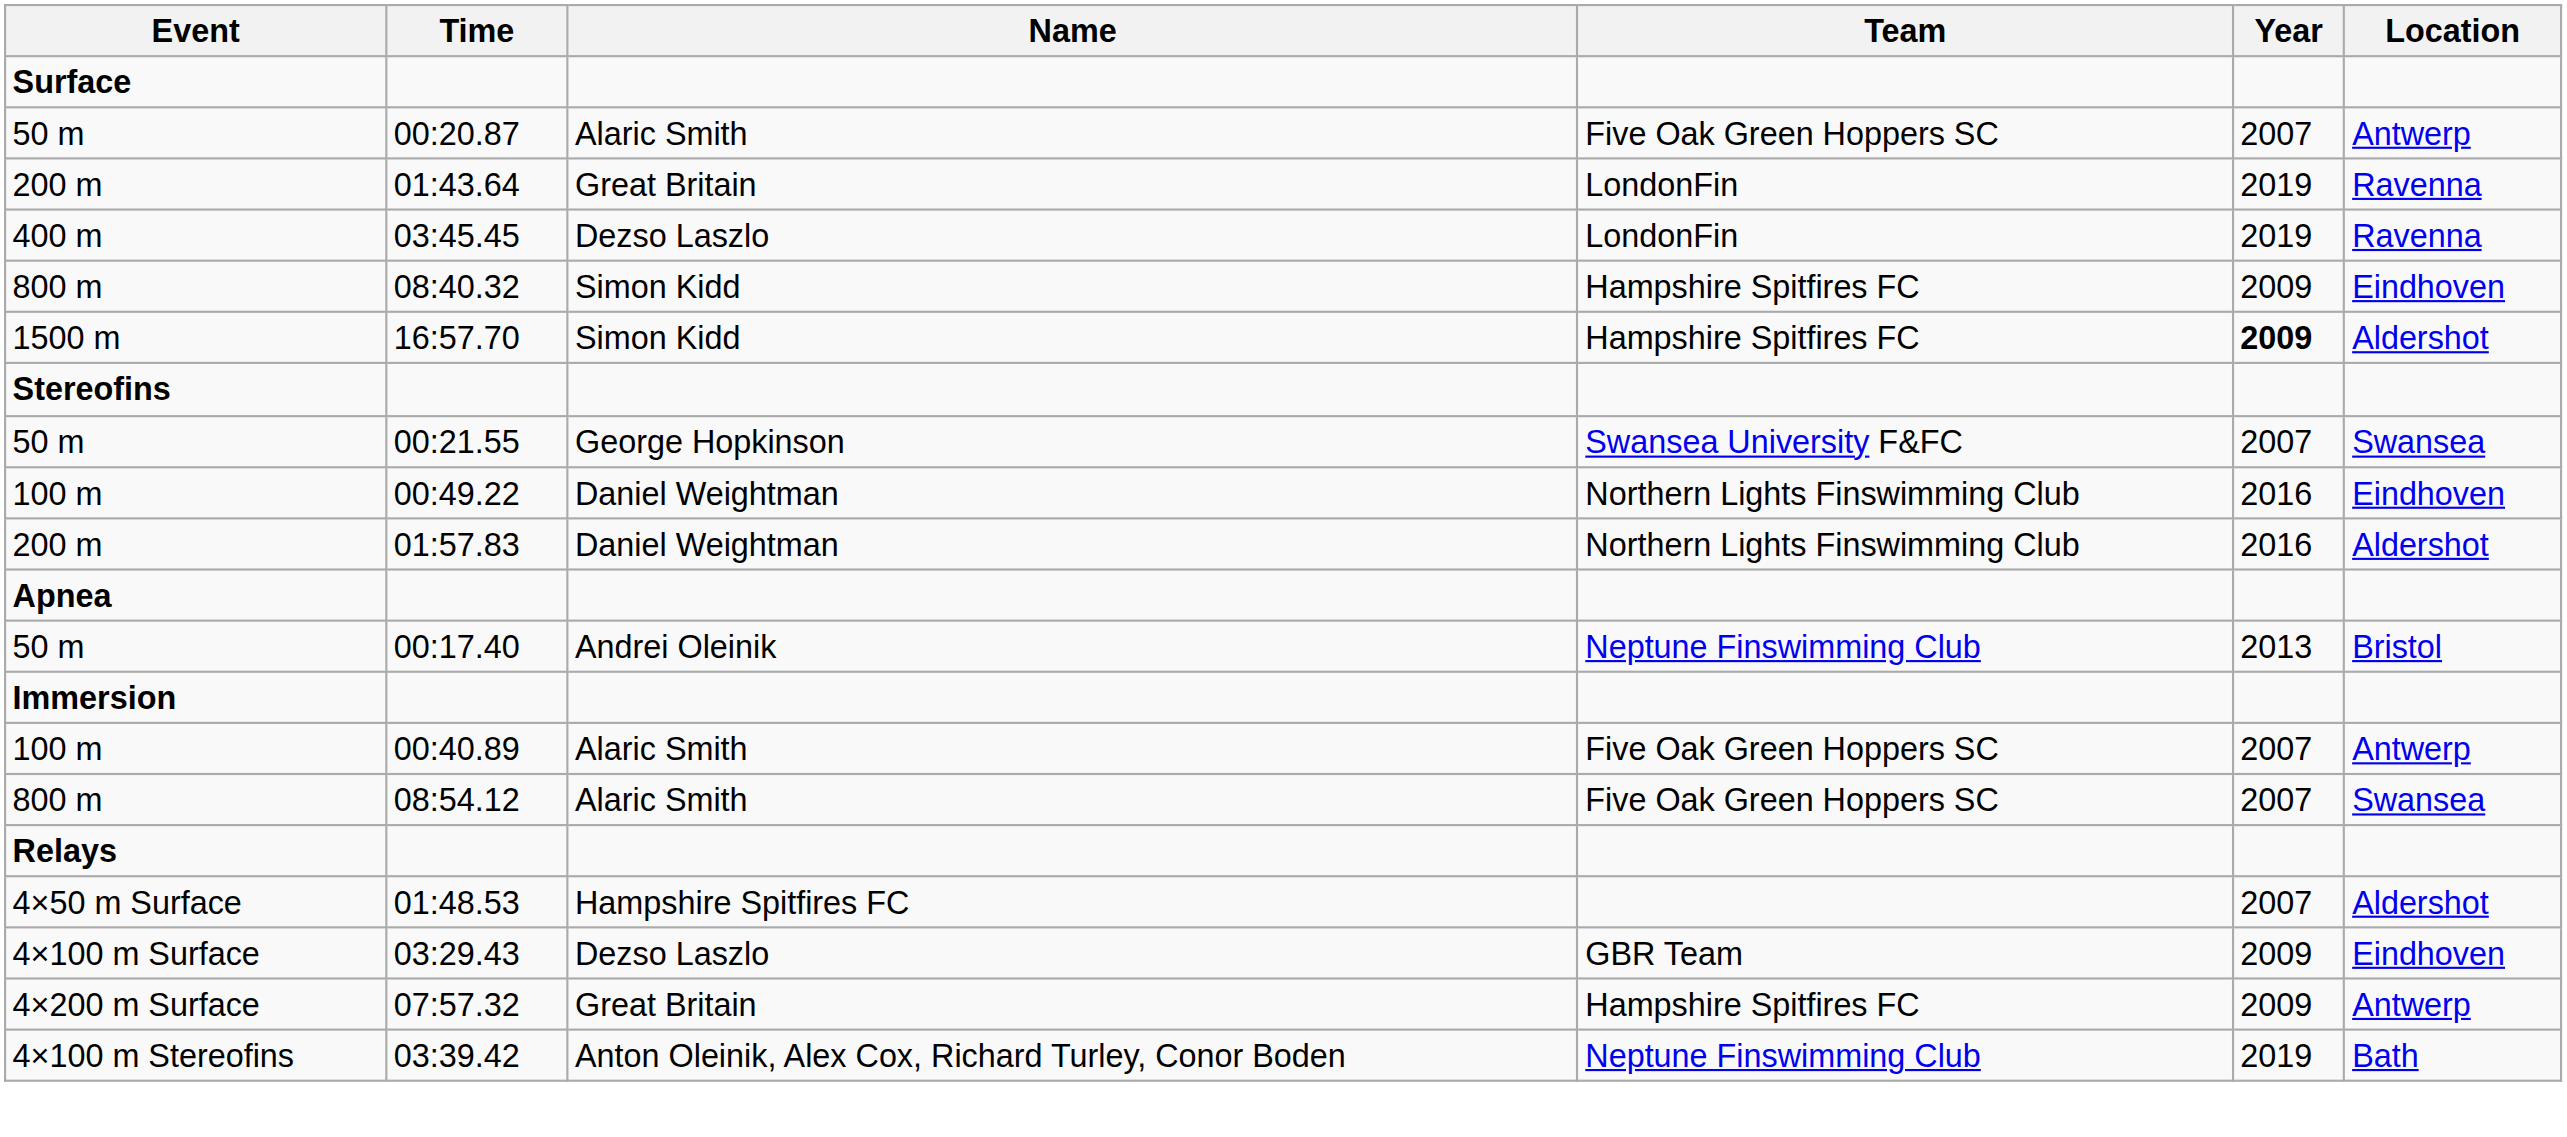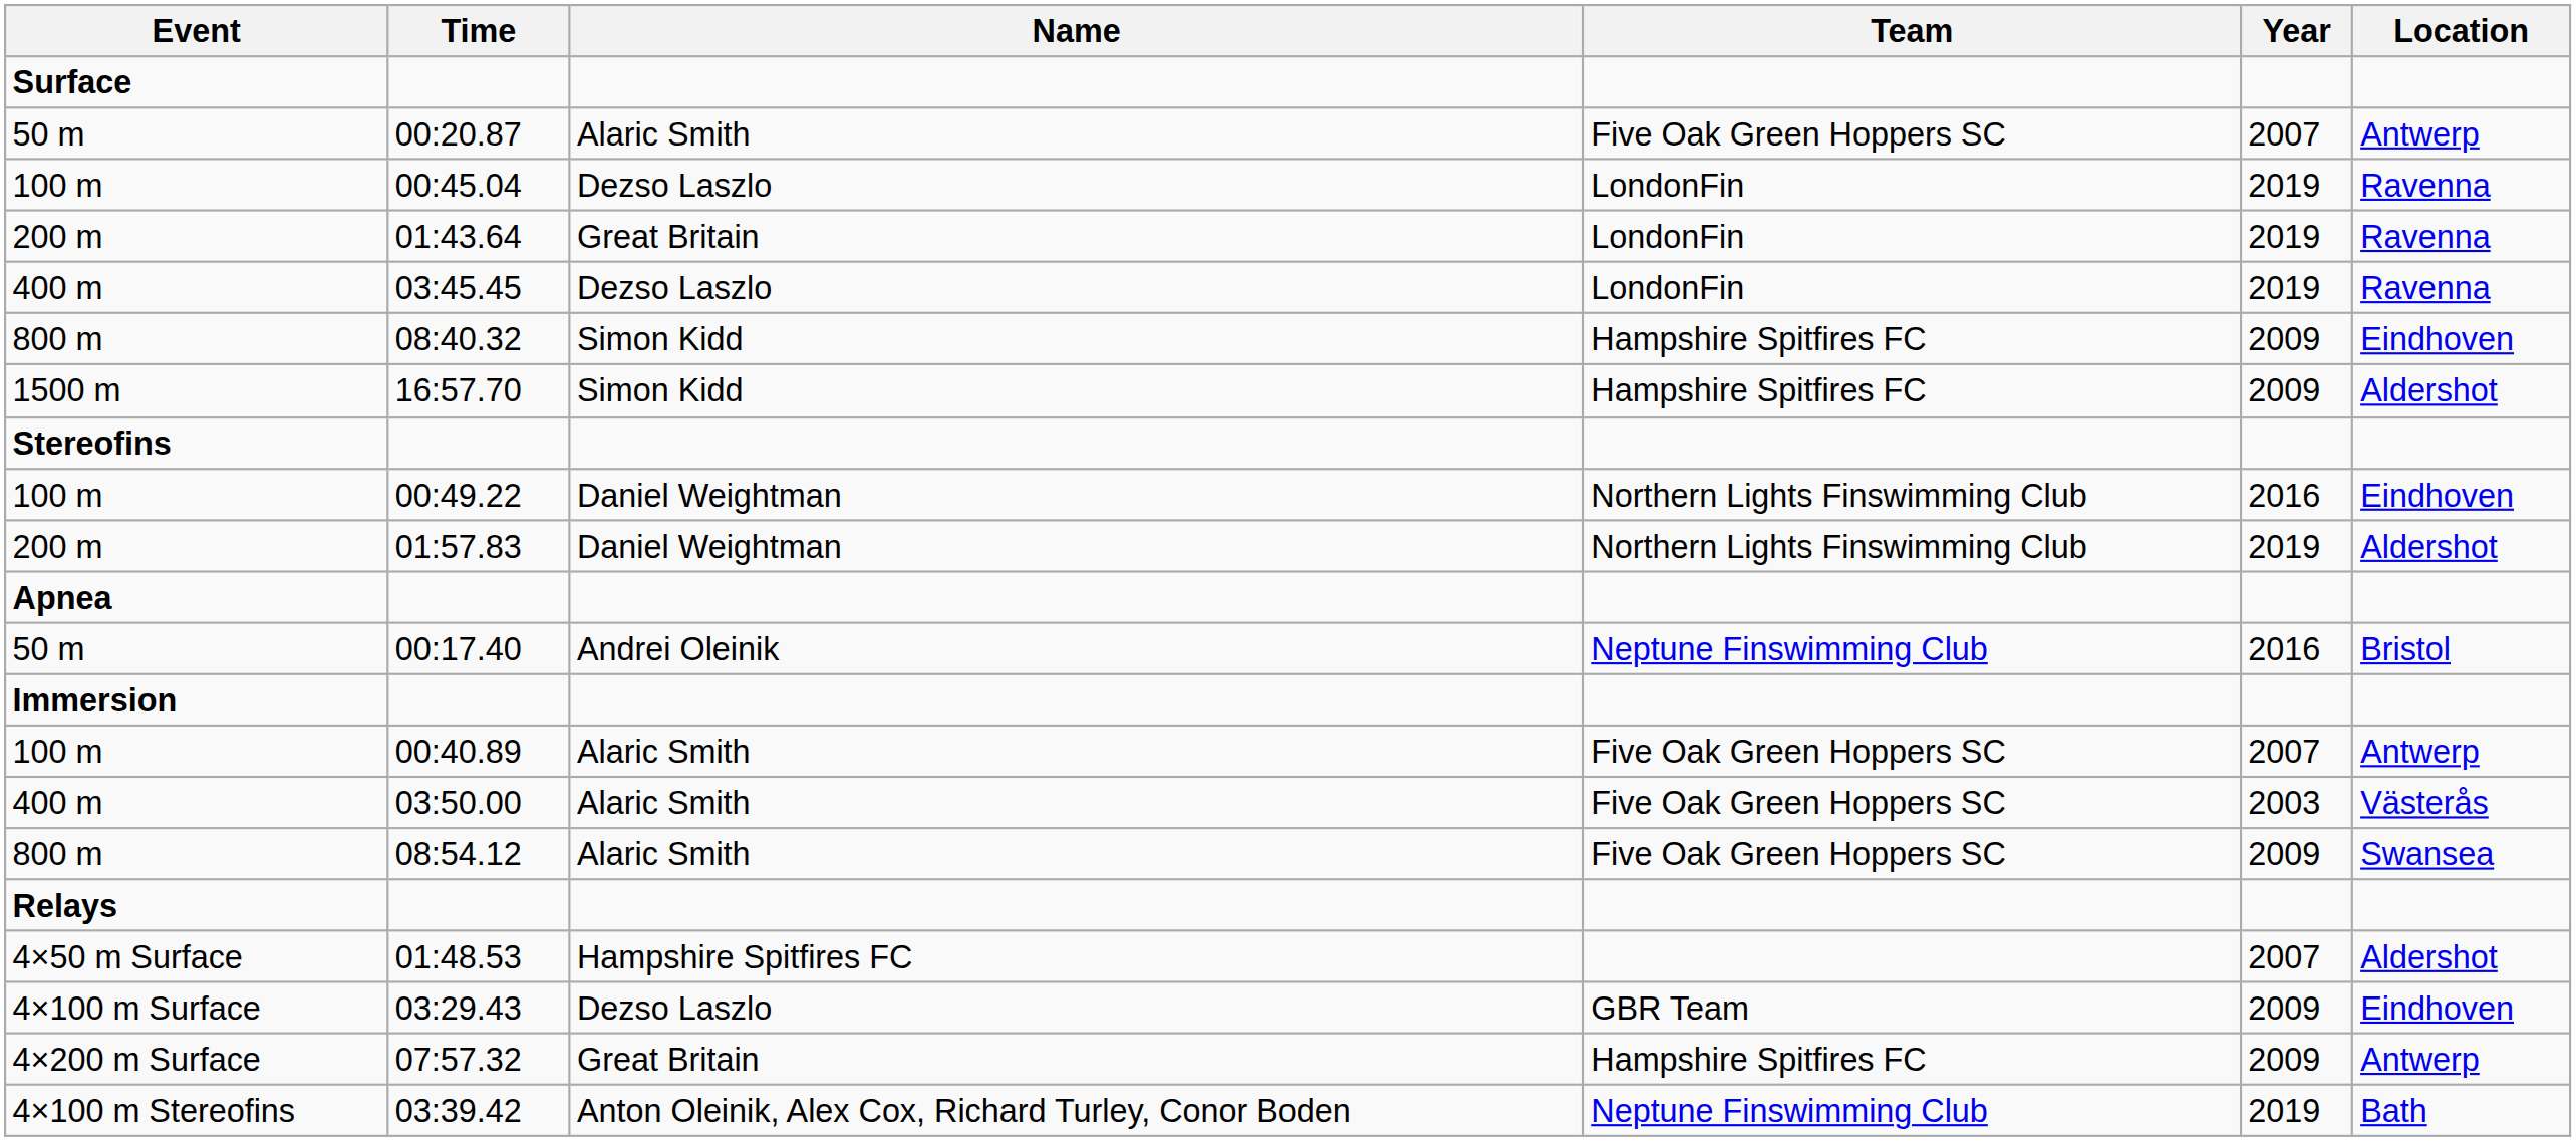+ row: 100 m | 00:45.04 | Dezso Laszlo | LondonFin | 2019 | Ravenna
16:57.70 | Year: bold -> normal
- row: 50 m | 00:21.55 | George Hopkinson | Swansea University F&FC | 2007 | Swansea
01:57.83 | Year: 2016 -> 2019
00:17.40 | Year: 2013 -> 2016
+ row: 400 m | 03:50.00 | Alaric Smith | Five Oak Green Hoppers SC | 2003 | Västerås
08:54.12 | Year: 2007 -> 2009
